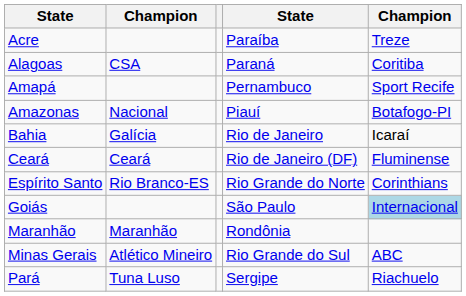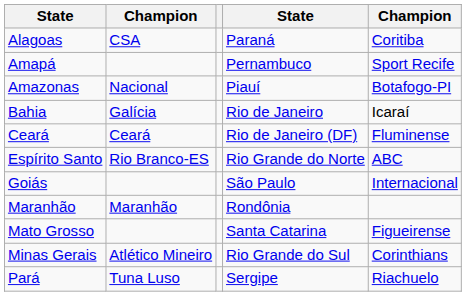- row: Acre | Paraíba | Treze
Espírito Santo | column 5: Corinthians -> ABC
Goiás | column 5: lightblue background -> no background
+ row: Mato Grosso | Santa Catarina | Figueirense
Minas Gerais | column 5: ABC -> Corinthians
